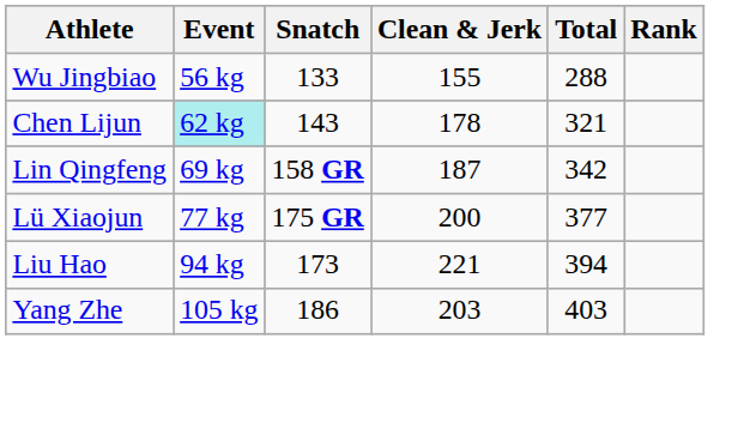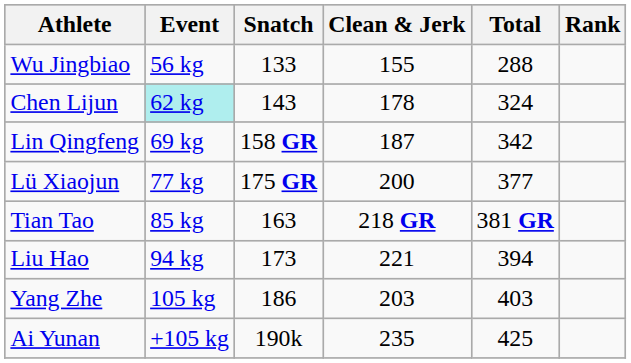Chen Lijun | Total: 321 -> 324
+ row: Tian Tao | 85 kg | 163 | 218 GR | 381 GR
+ row: Ai Yunan | +105 kg | 190k | 235 | 425
